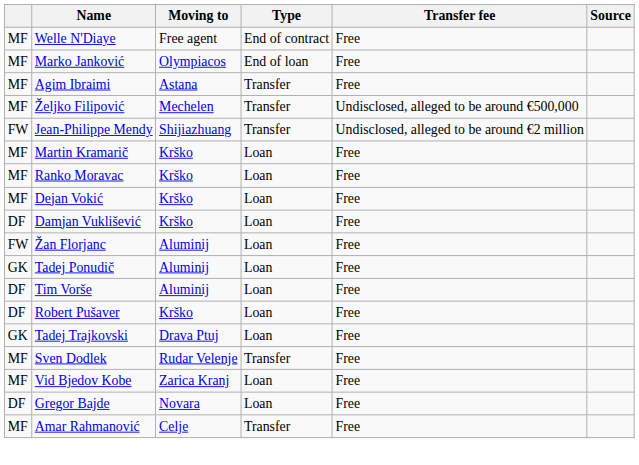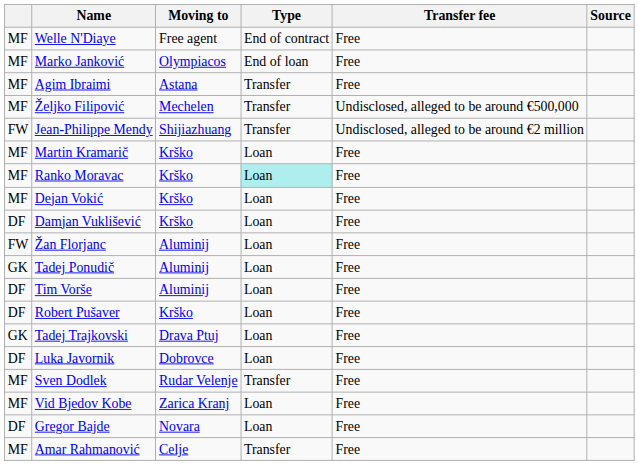Ranko Moravac | Type: no background -> paleturquoise background
+ row: DF | Luka Javornik | Dobrovce | Loan | Free
